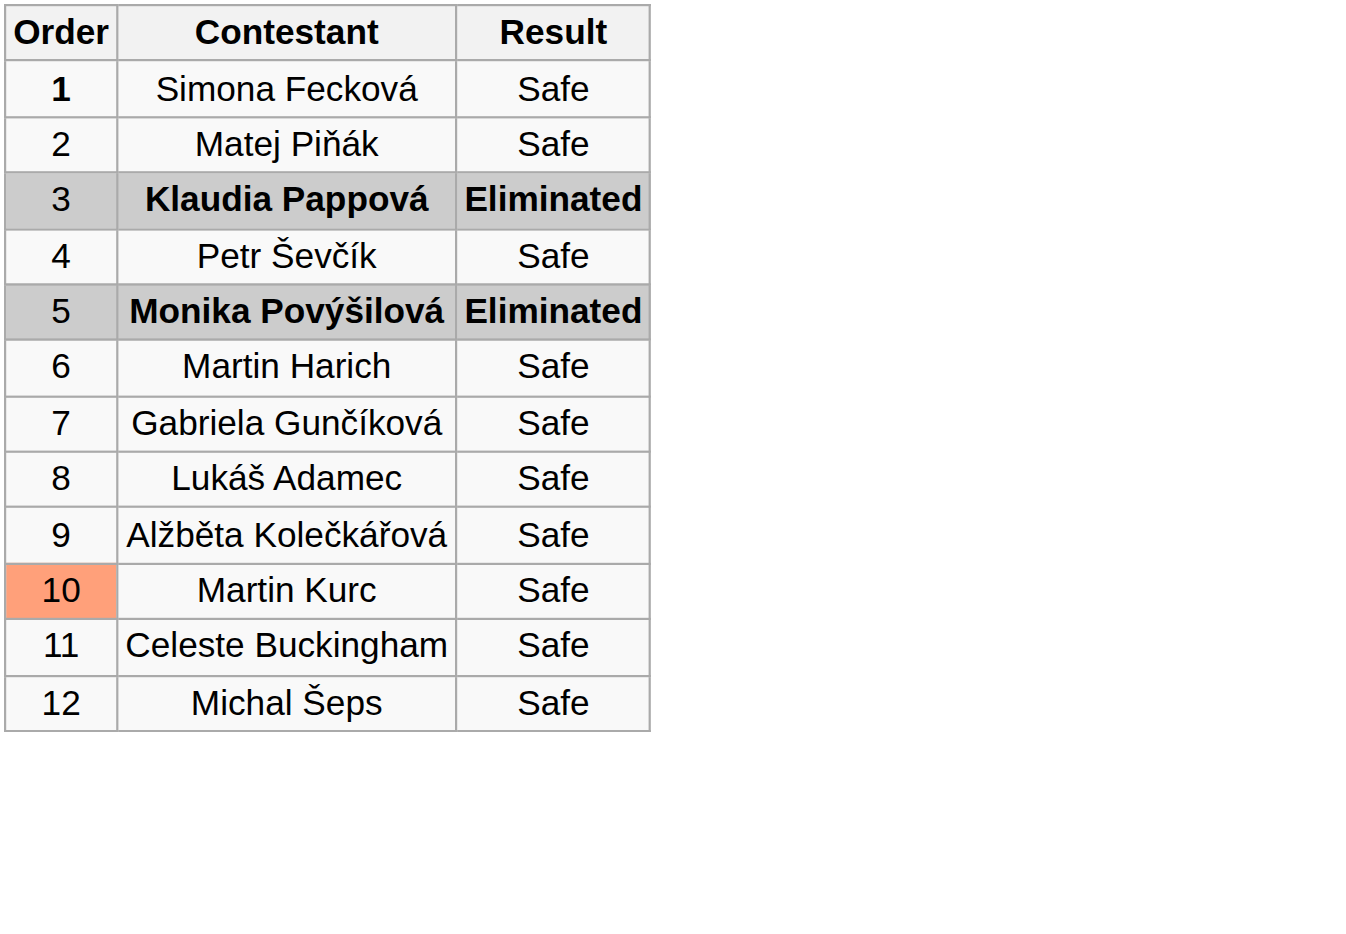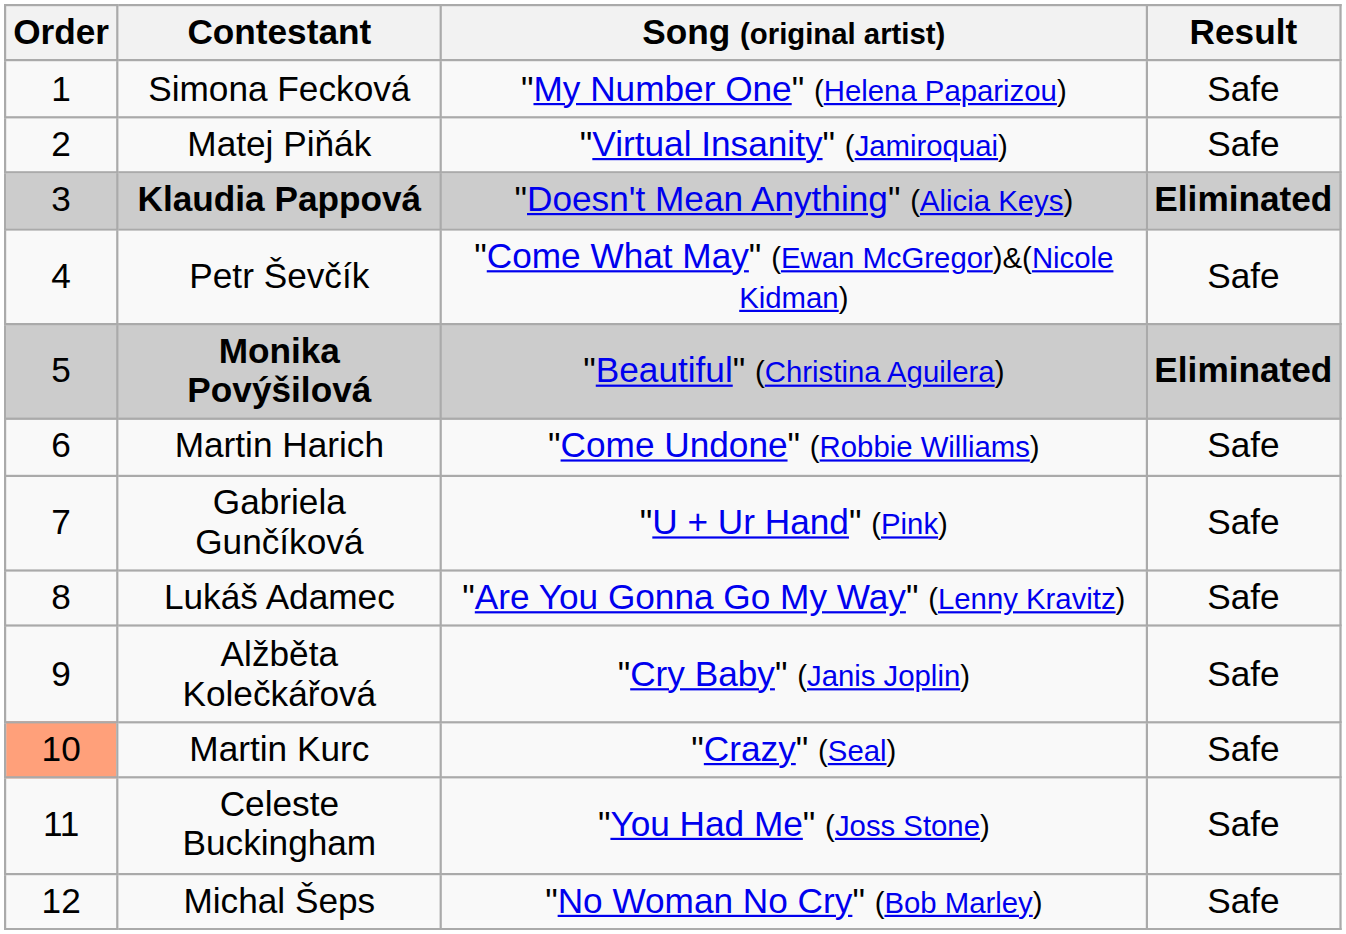+ column: Song (original artist) | "My Number One" (Helena Paparizou) | "Virtual Insanity" (Jamiroquai) | "Doesn't Mean Anything" (Alicia Keys) | "Come What May" (Ewan McGregor)&(Nicole Kidman) | "Beautiful" (Christina Aguilera) | "Come Undone" (Robbie Williams) | "U + Ur Hand" (Pink) | "Are You Gonna Go My Way" (Lenny Kravitz) | "Cry Baby" (Janis Joplin) | "Crazy" (Seal) | "You Had Me" (Joss Stone) | "No Woman No Cry" (Bob Marley)
Simona Fecková | Order: bold -> normal
